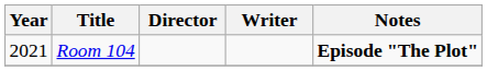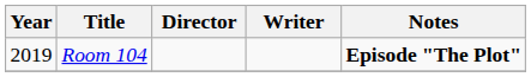Room 104 | Year: 2021 -> 2019
